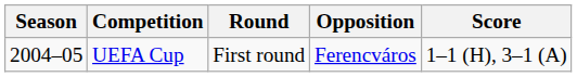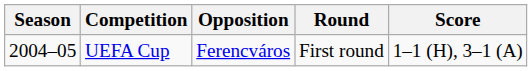columns swapped: Round <-> Opposition
